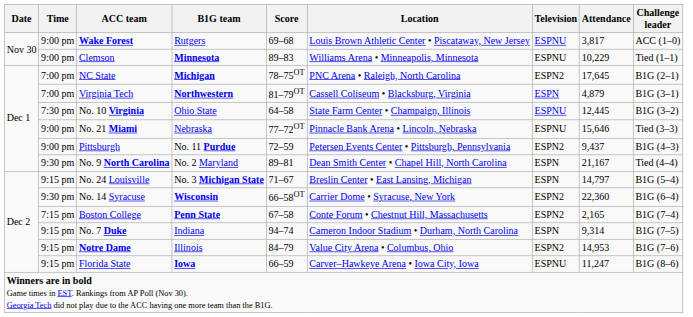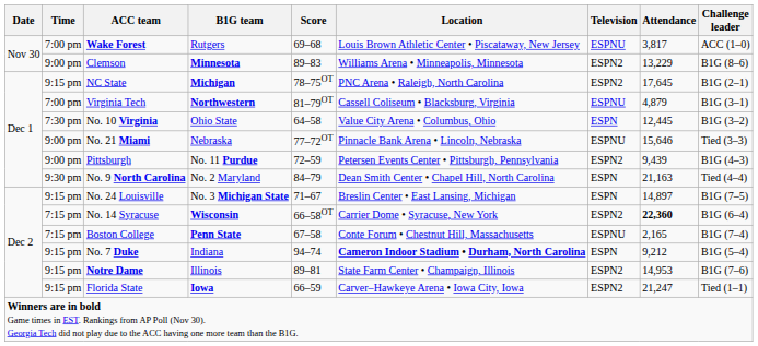Wake Forest | Time: 9:00 pm -> 7:00 pm
Clemson | Television: ESPNU -> ESPN2
Clemson | Attendance: 10,229 -> 13,229
Clemson | Challenge leader: Tied (1–1) -> B1G (8–6)
NC State | Time: 7:00 pm -> 9:15 pm
Virginia Tech | Television: ESPN -> ESPNU
No. 10 Virginia | Location: State Farm Center • Champaign, Illinois -> Value City Arena • Columbus, Ohio
No. 10 Virginia | Television: ESPNU -> ESPN
Pittsburgh | Attendance: 9,437 -> 9,439
No. 9 North Carolina | Score: 89–81 -> 84–79
No. 9 North Carolina | Attendance: 21,167 -> 21,163
No. 24 Louisville | Attendance: 14,797 -> 14,897
No. 24 Louisville | Challenge leader: B1G (5–4) -> B1G (7–5)
No. 14 Syracuse | Time: 9:30 pm -> 7:15 pm
No. 14 Syracuse | Attendance: normal -> bold
Boston College | Television: ESPN2 -> ESPNU
No. 7 Duke | Location: normal -> bold
No. 7 Duke | Attendance: 9,314 -> 9,212
No. 7 Duke | Challenge leader: B1G (7–5) -> B1G (5–4)
Notre Dame | Score: 84–79 -> 89–81
Notre Dame | Location: Value City Arena • Columbus, Ohio -> State Farm Center • Champaign, Illinois
Florida State | Television: ESPNU -> ESPN2
Florida State | Attendance: 11,247 -> 21,247
Florida State | Challenge leader: B1G (8–6) -> Tied (1–1)
